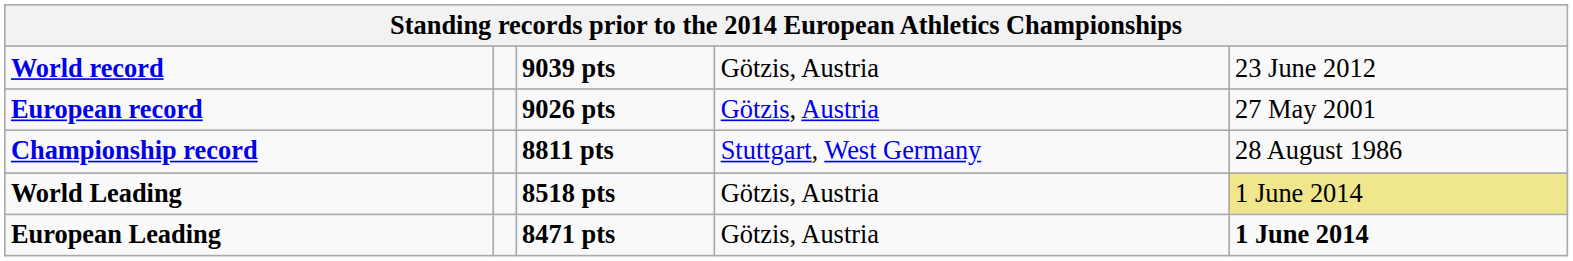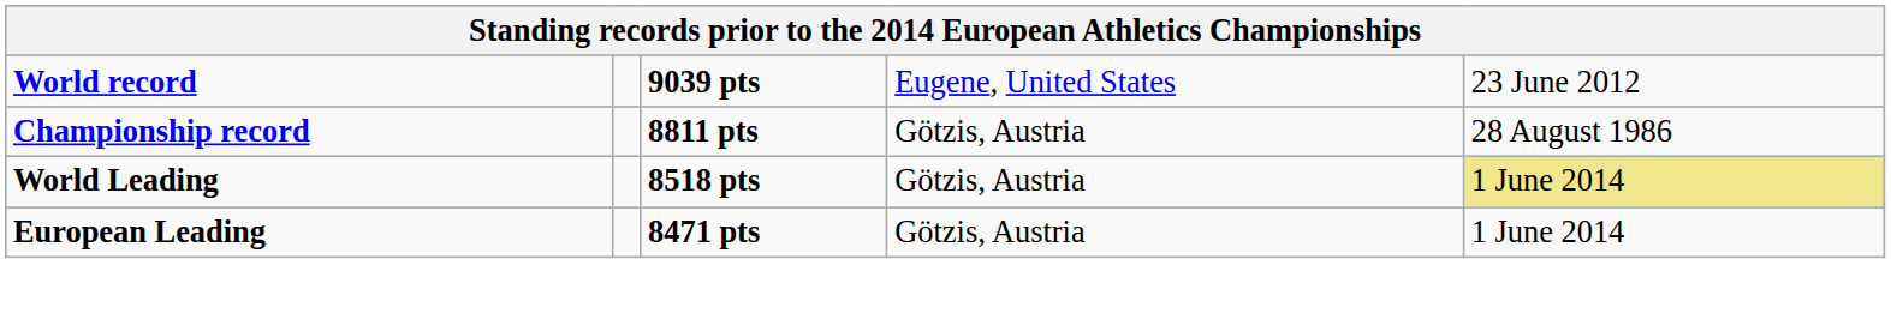World record | column 4: Götzis, Austria -> Eugene, United States
- row: European record | 9026 pts | Götzis, Austria | 27 May 2001
Championship record | column 4: Stuttgart, West Germany -> Götzis, Austria
European Leading | column 5: bold -> normal
